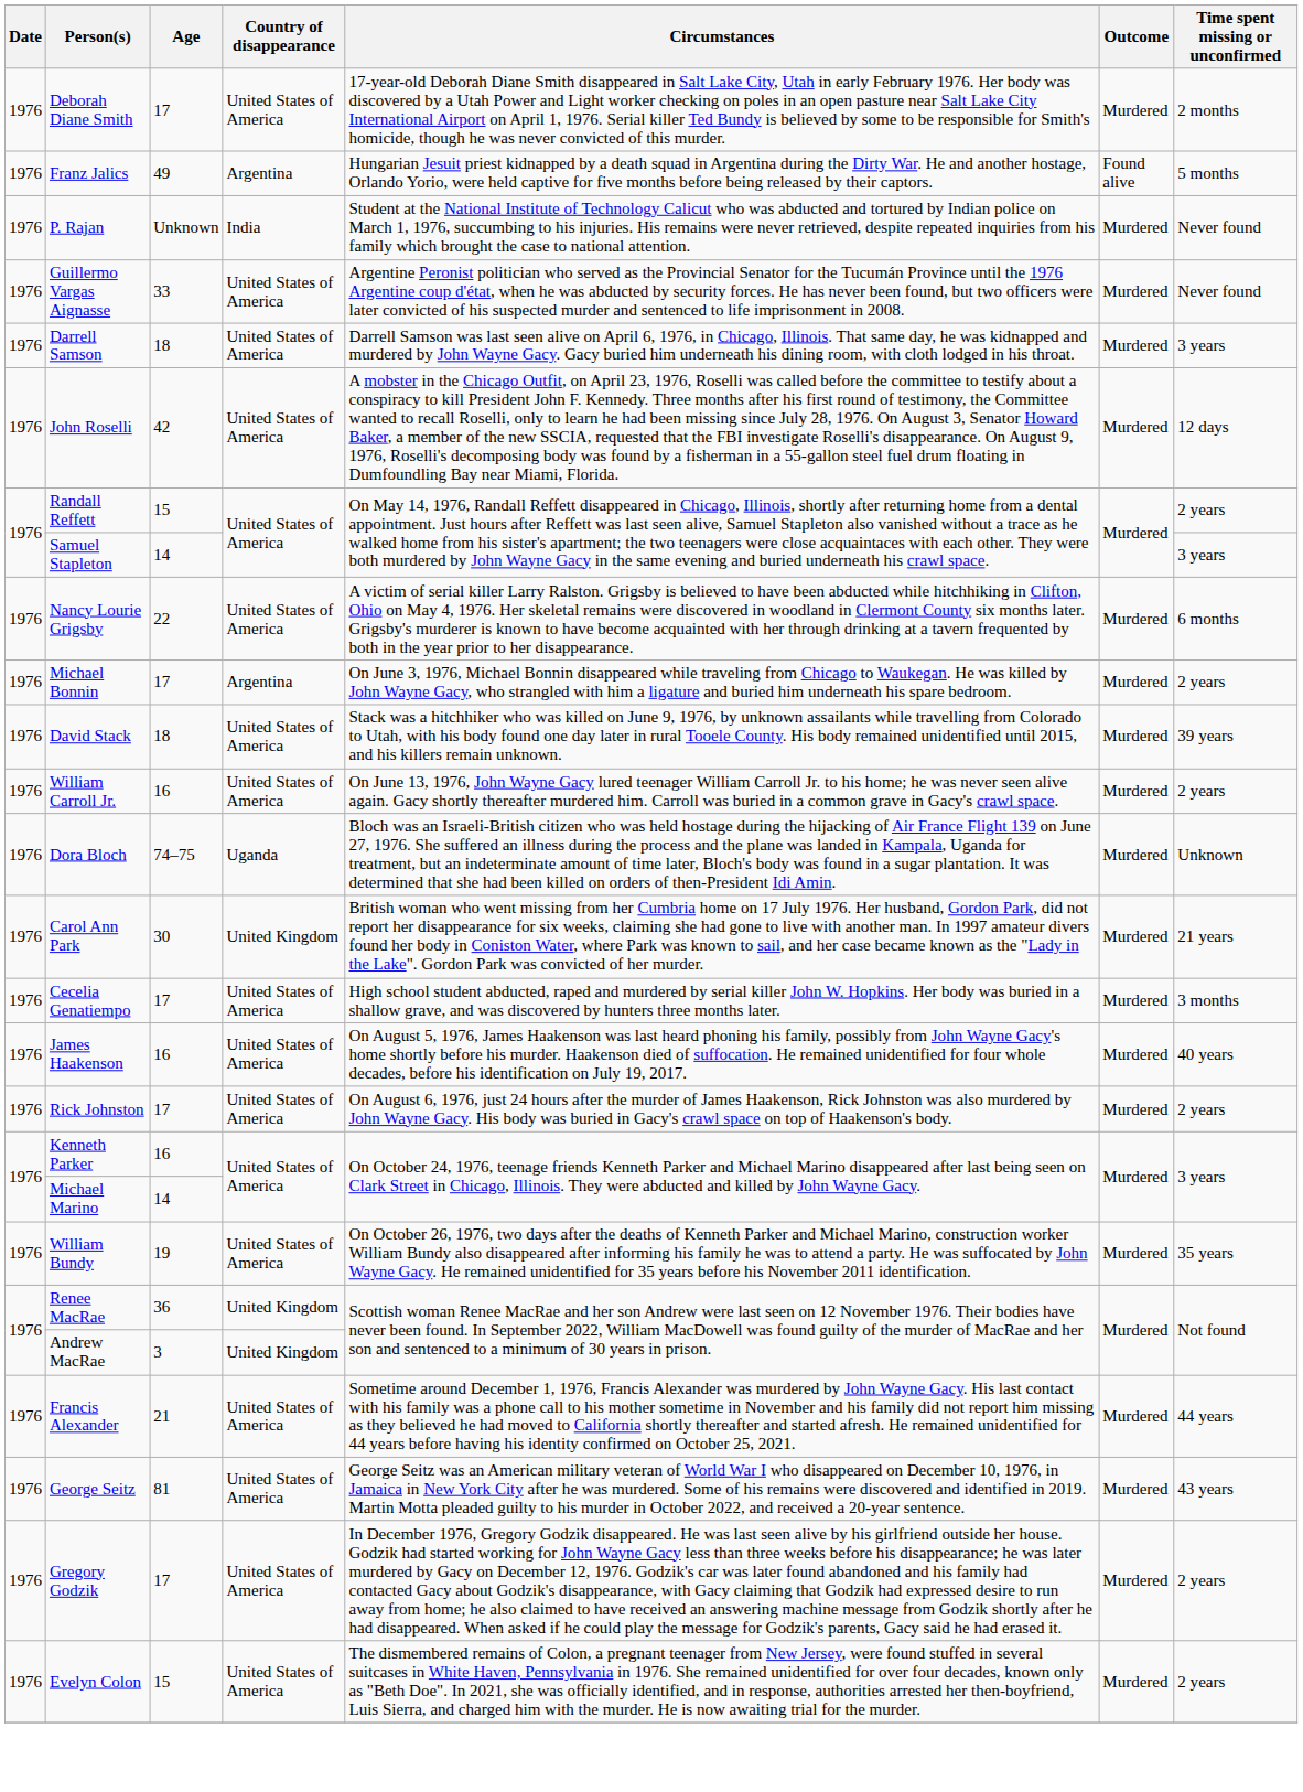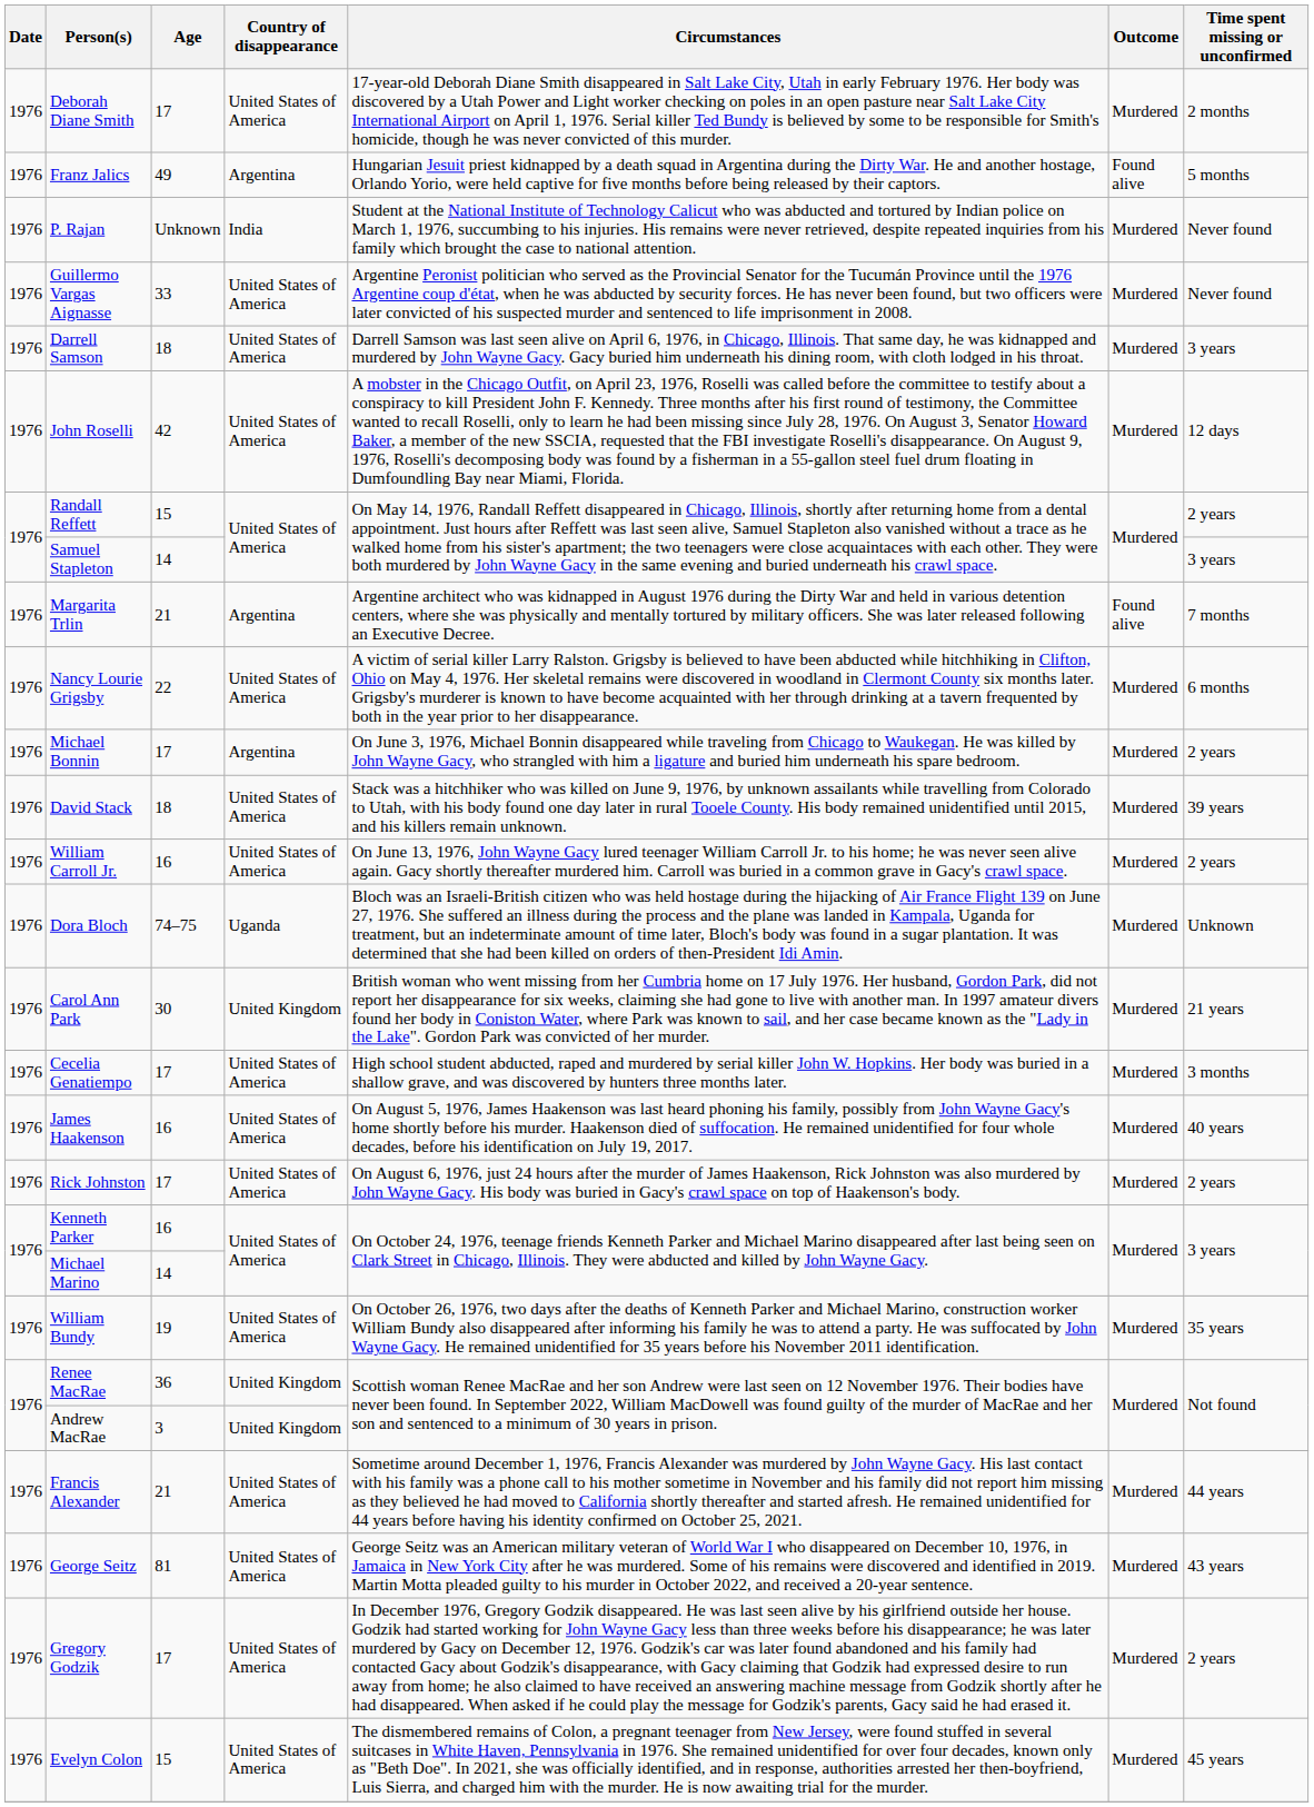+ row: 1976 | Margarita Trlin | 21 | Argentina | Argentine architect who was kidnapped in August 1976 during the Dirty War and held in various detention centers, where she was physically and mentally tortured by military officers. She was later released following an Executive Decree. | Found alive | 7 months
Evelyn Colon | Time spent missing or unconfirmed: 2 years -> 45 years
